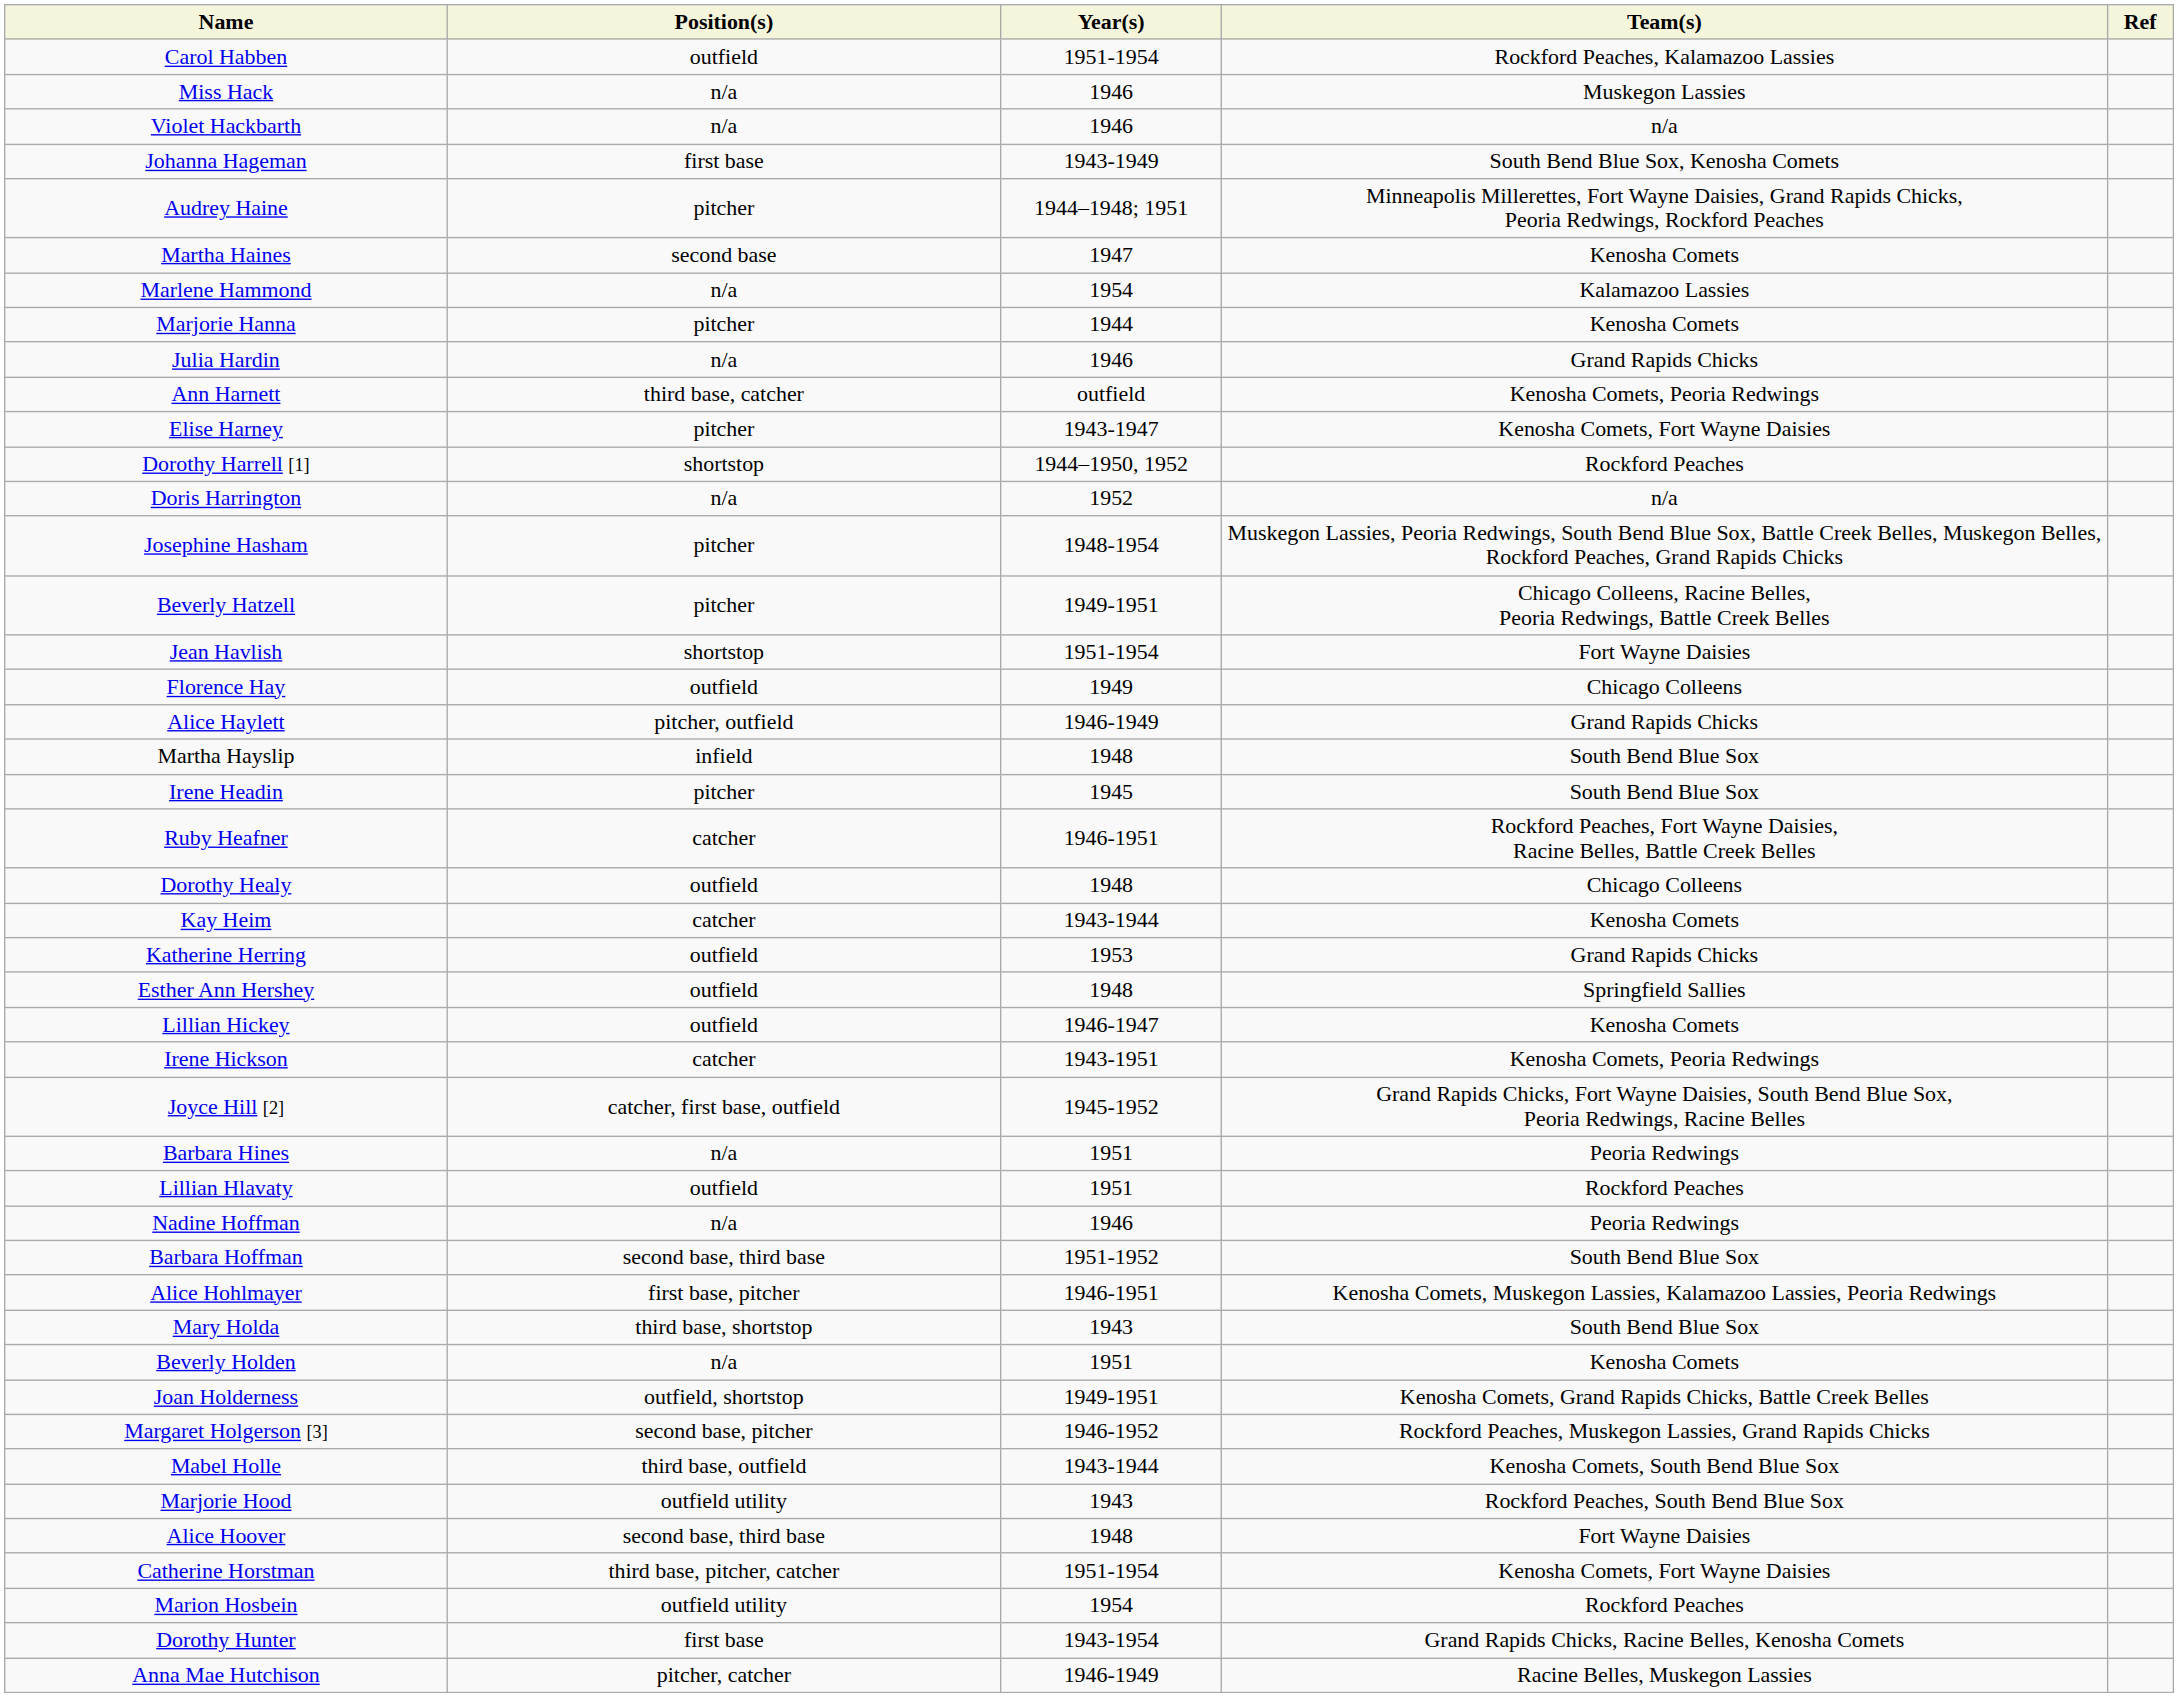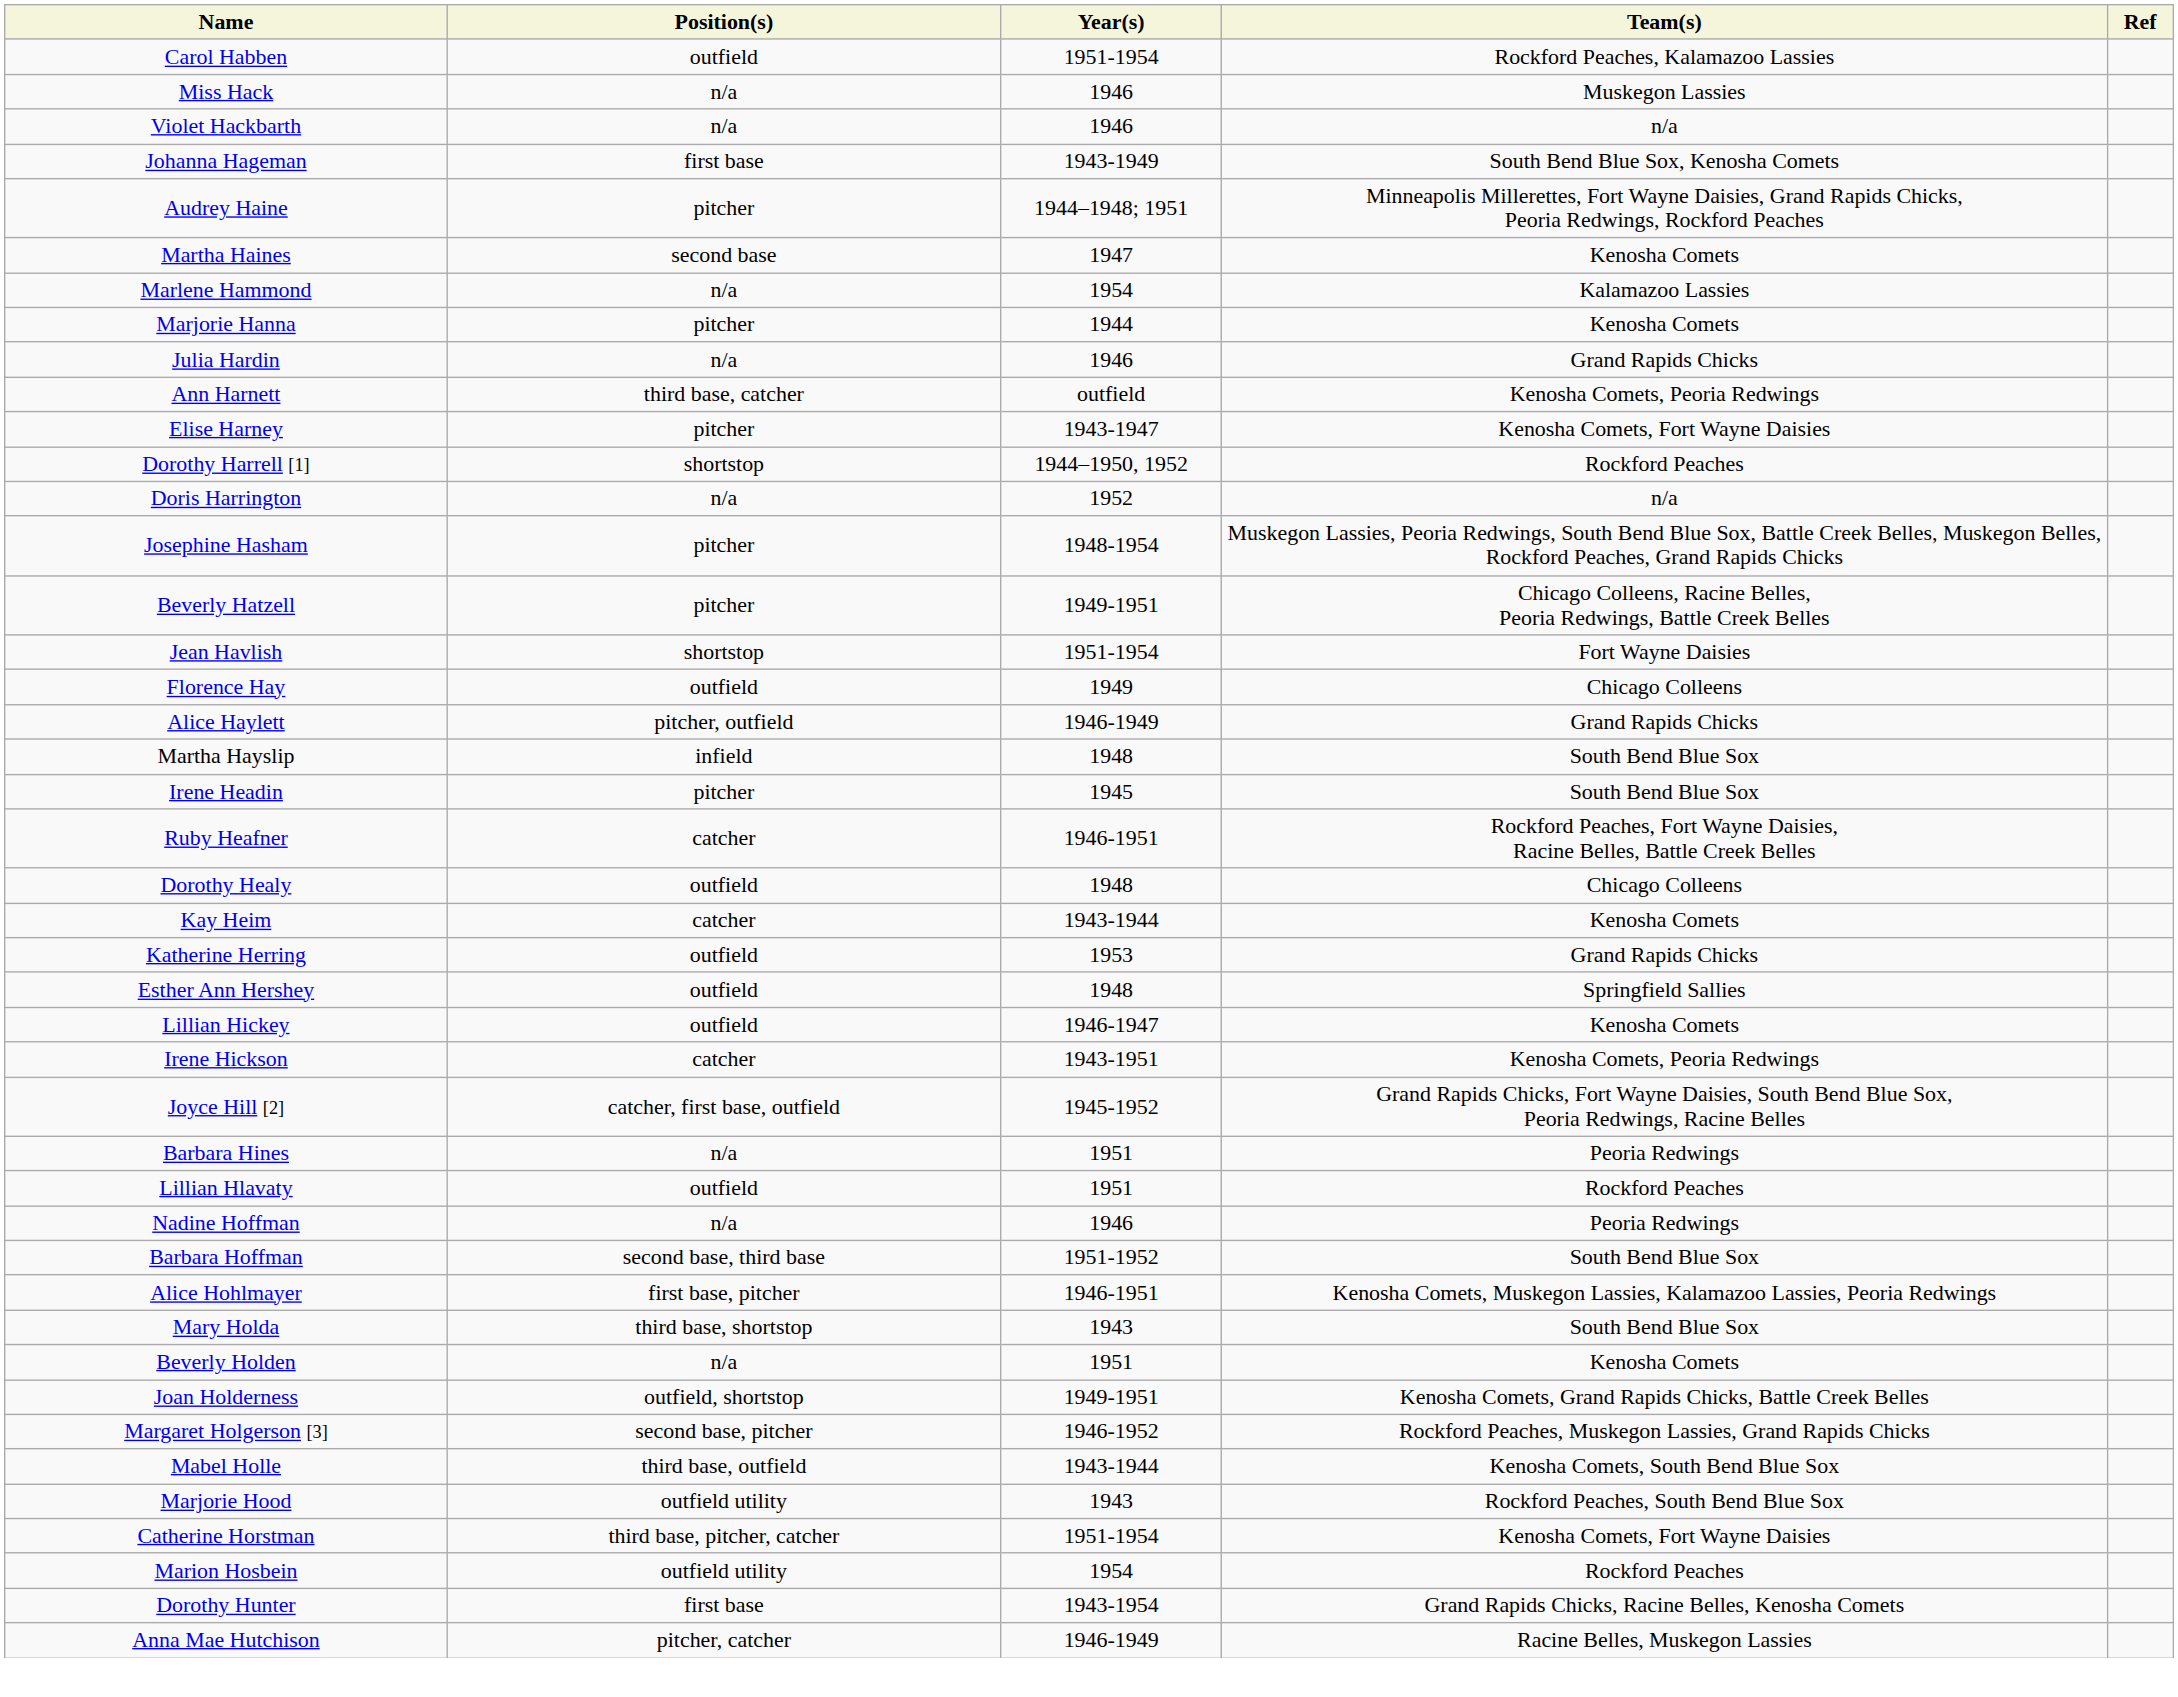- row: Alice Hoover | second base, third base | 1948 | Fort Wayne Daisies
